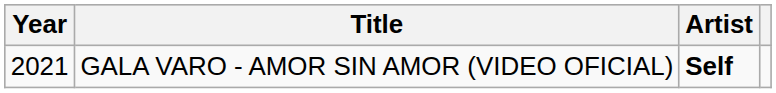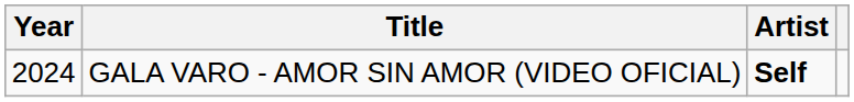GALA VARO - AMOR SIN AMOR (VIDEO OFICIAL) | Year: 2021 -> 2024
